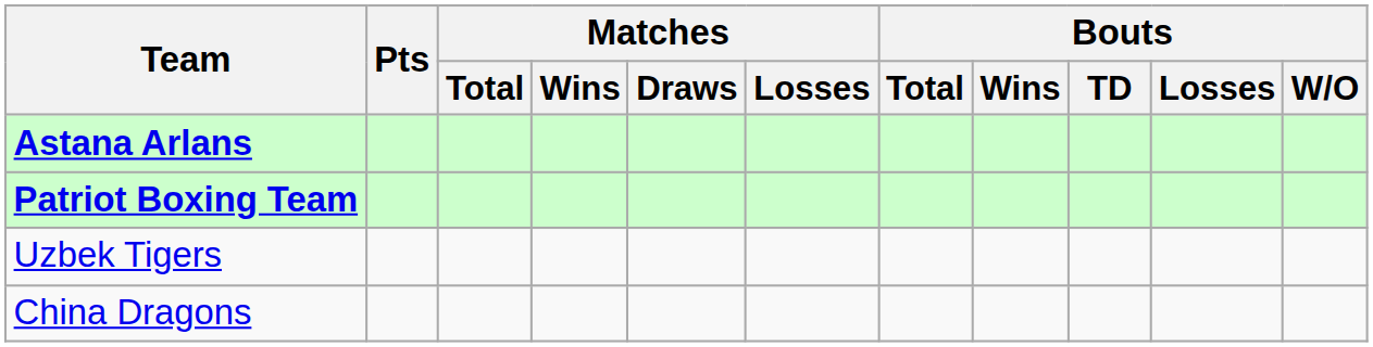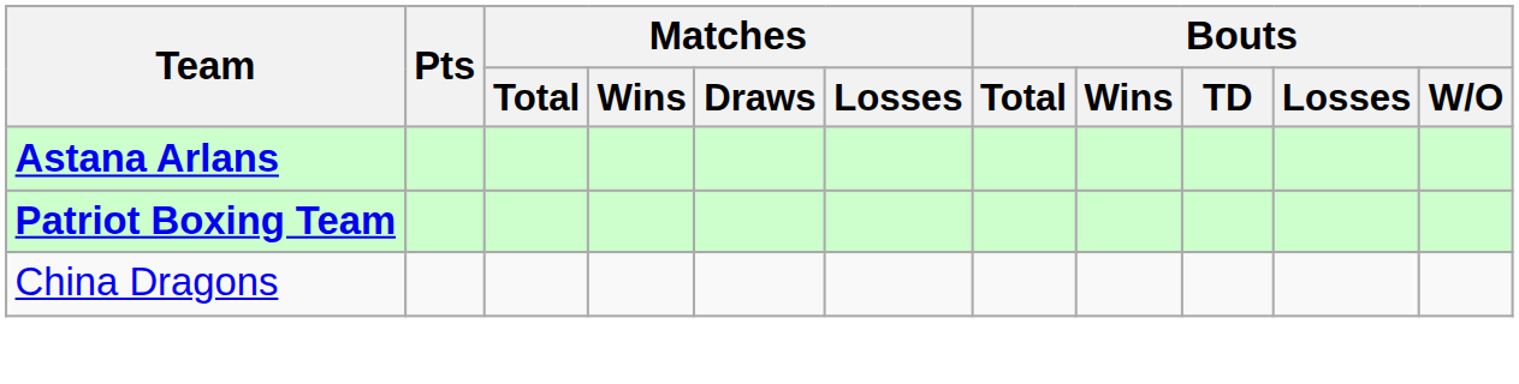- row: Uzbek Tigers
